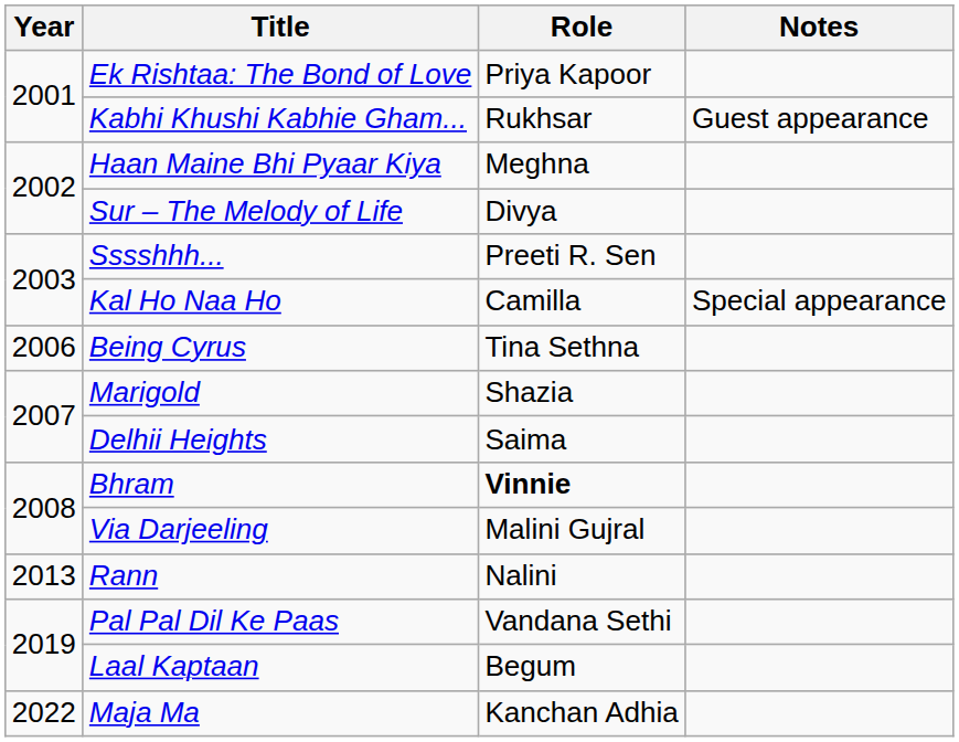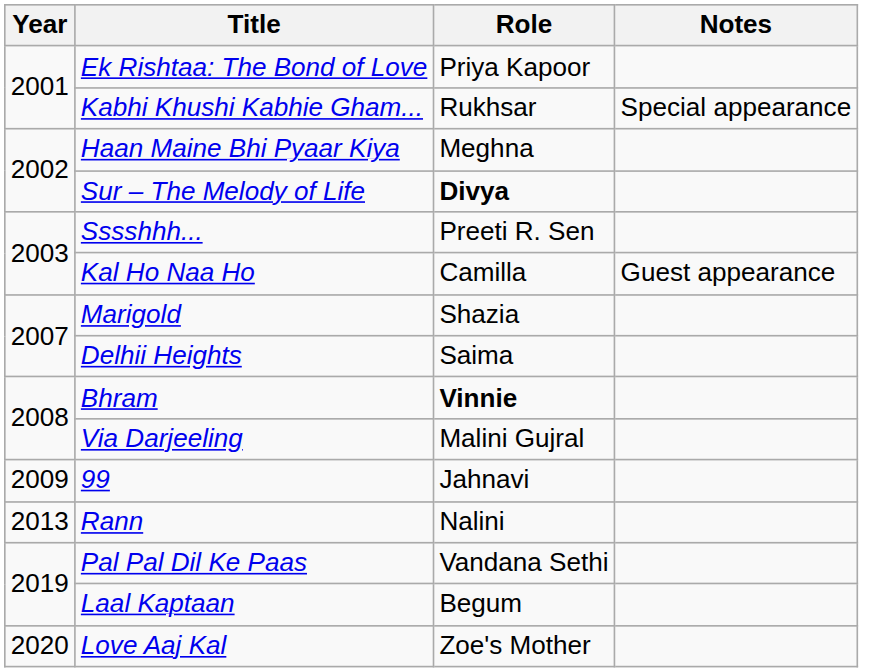Kabhi Khushi Kabhie Gham... | Notes: Guest appearance -> Special appearance
Sur – The Melody of Life | Role: normal -> bold
Kal Ho Naa Ho | Notes: Special appearance -> Guest appearance
- row: 2006 | Being Cyrus | Tina Sethna
+ row: 2009 | 99 | Jahnavi
+ row: 2020 | Love Aaj Kal | Zoe's Mother
- row: 2022 | Maja Ma | Kanchan Adhia
